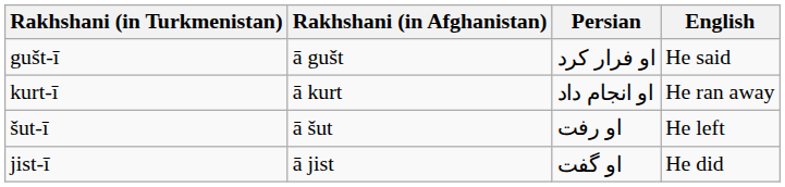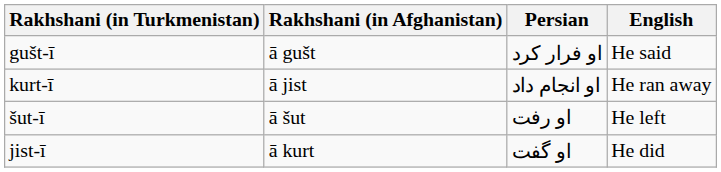kurt-ī | Rakhshani (in Afghanistan): ā kurt -> ā jist
jist-ī | Rakhshani (in Afghanistan): ā jist -> ā kurt
